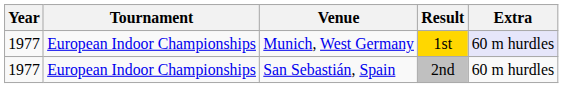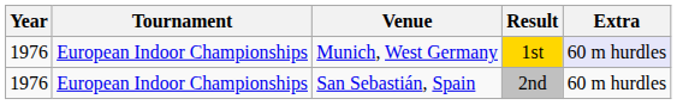Munich, West Germany | Year: 1977 -> 1976
San Sebastián, Spain | Year: 1977 -> 1976
